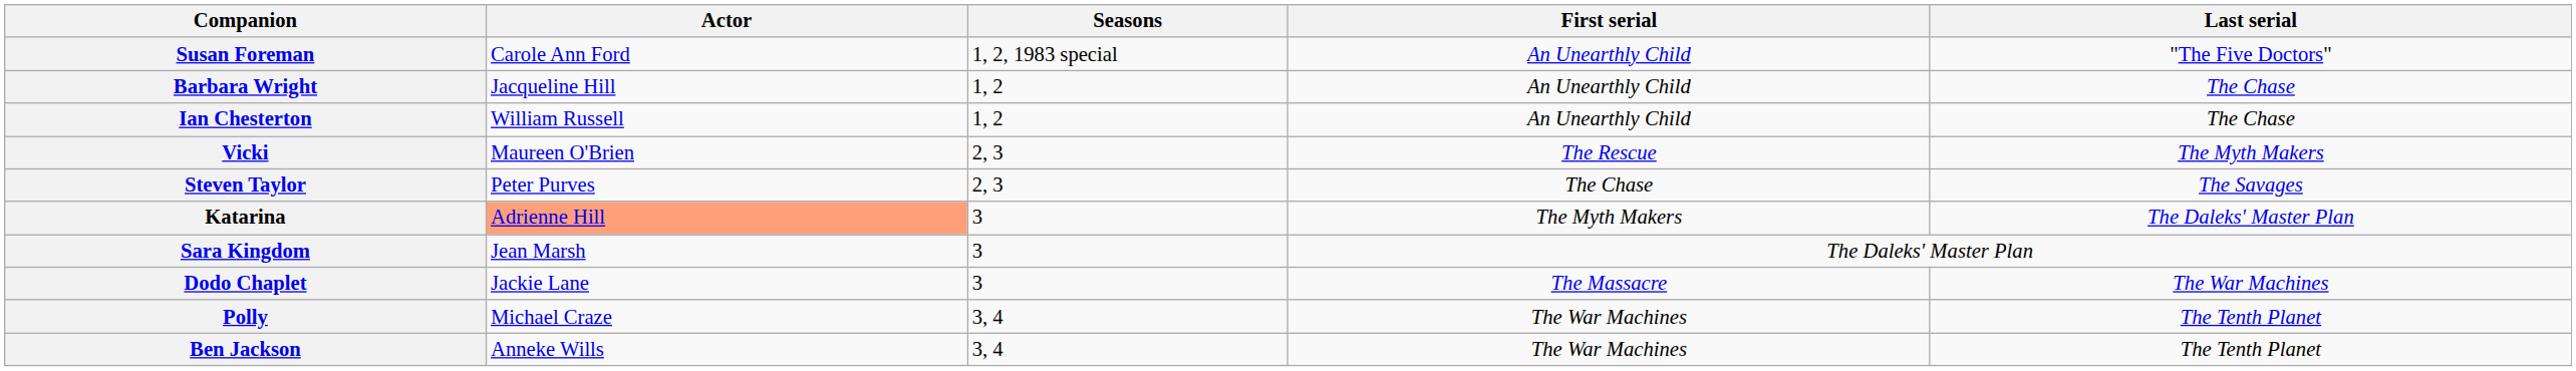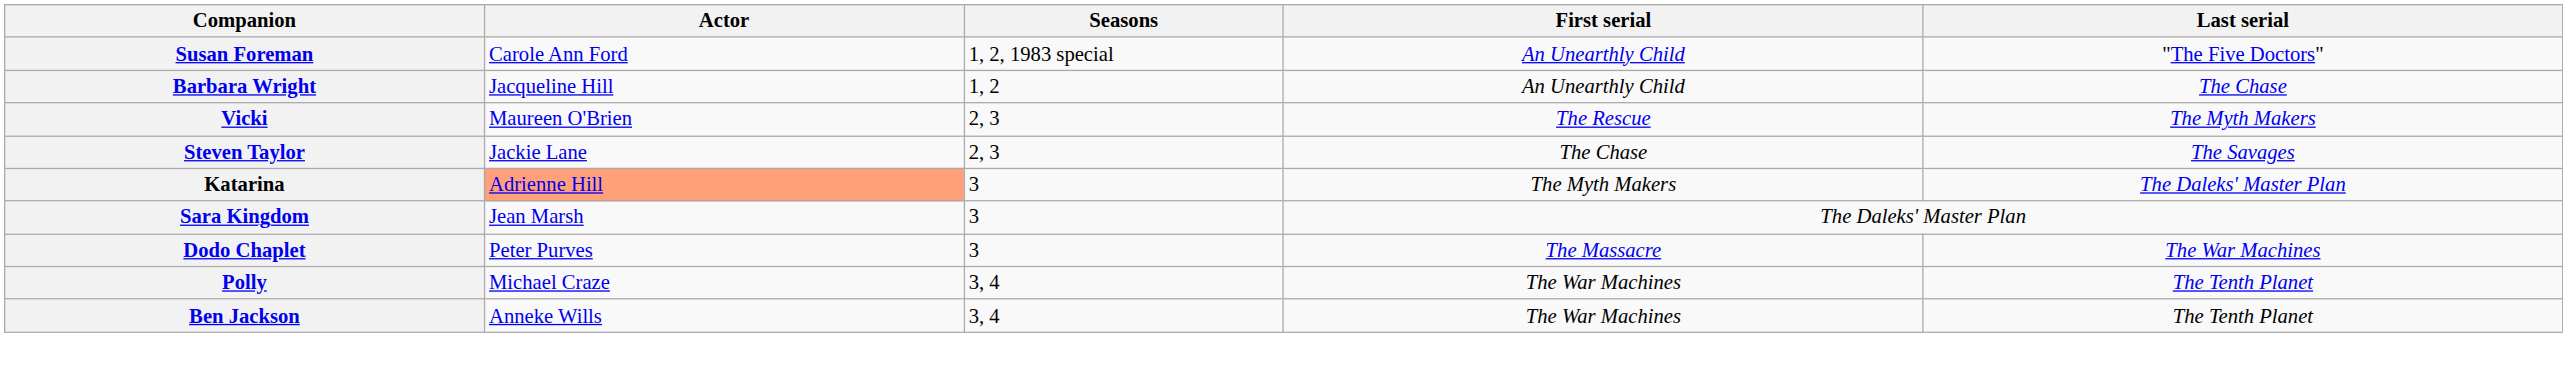- row: Ian Chesterton | William Russell | 1, 2 | An Unearthly Child | The Chase
Steven Taylor | Actor: Peter Purves -> Jackie Lane
Dodo Chaplet | Actor: Jackie Lane -> Peter Purves
